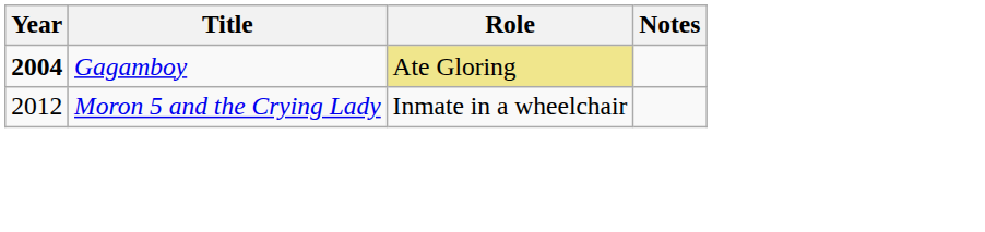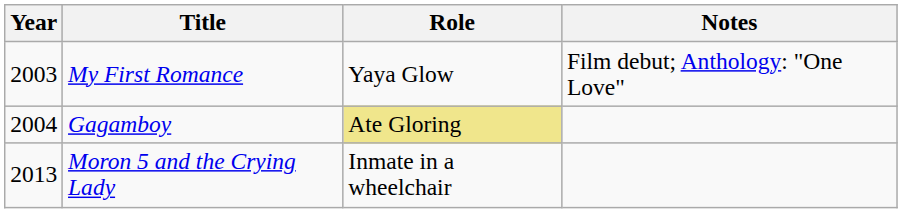+ row: 2003 | My First Romance | Yaya Glow | Film debut; Anthology: "One Love"
Gagamboy | Year: bold -> normal
Moron 5 and the Crying Lady | Year: 2012 -> 2013
